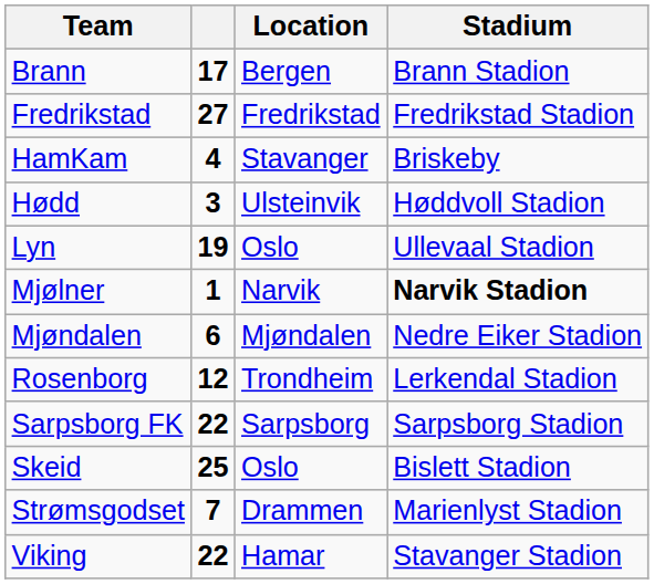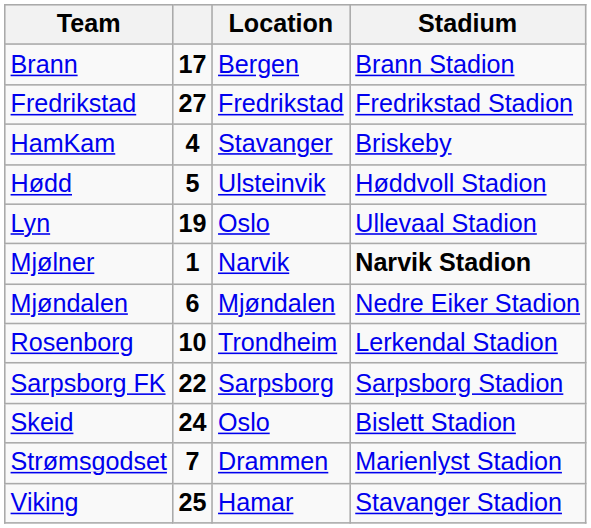Hødd | column 2: 3 -> 5
Rosenborg | column 2: 12 -> 10
Skeid | column 2: 25 -> 24
Viking | column 2: 22 -> 25
